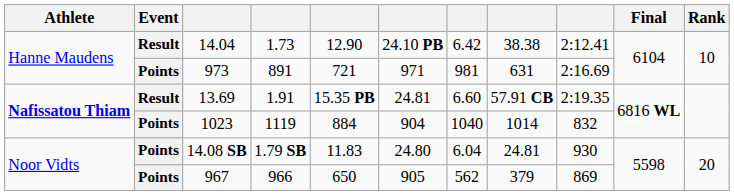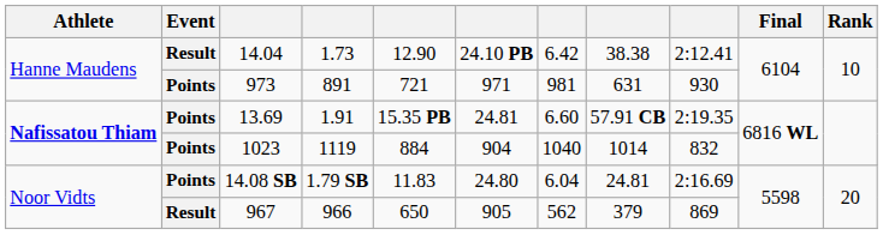973 | column 9: 2:16.69 -> 930
13.69 | Event: Result -> Points
14.08 SB | column 9: 930 -> 2:16.69
967 | Event: Points -> Result
